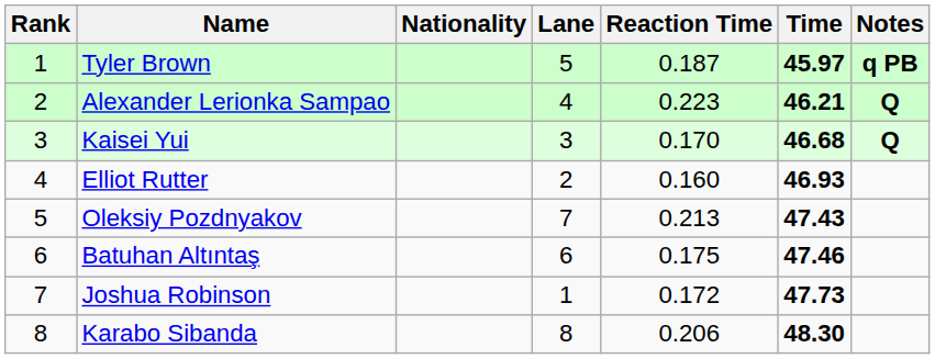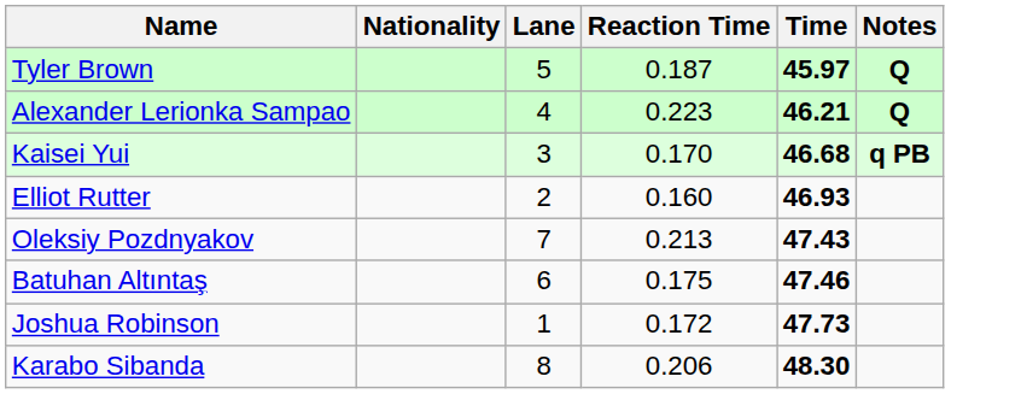- column: Rank | 1 | 2 | 3 | 4 | 5 | 6 | 7 | 8
Tyler Brown | Notes: q PB -> Q
Kaisei Yui | Notes: Q -> q PB
